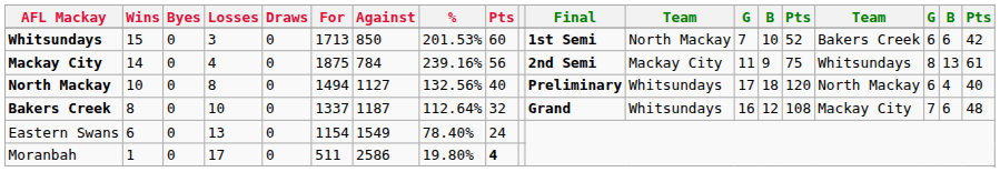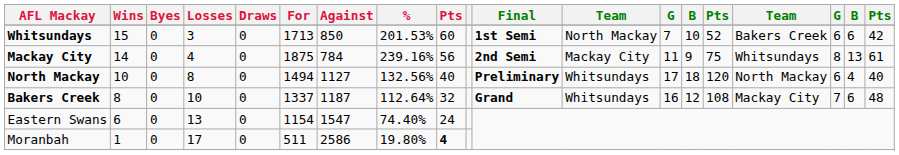Eastern Swans | Against: 1549 -> 1547
Eastern Swans | %: 78.40% -> 74.40%
